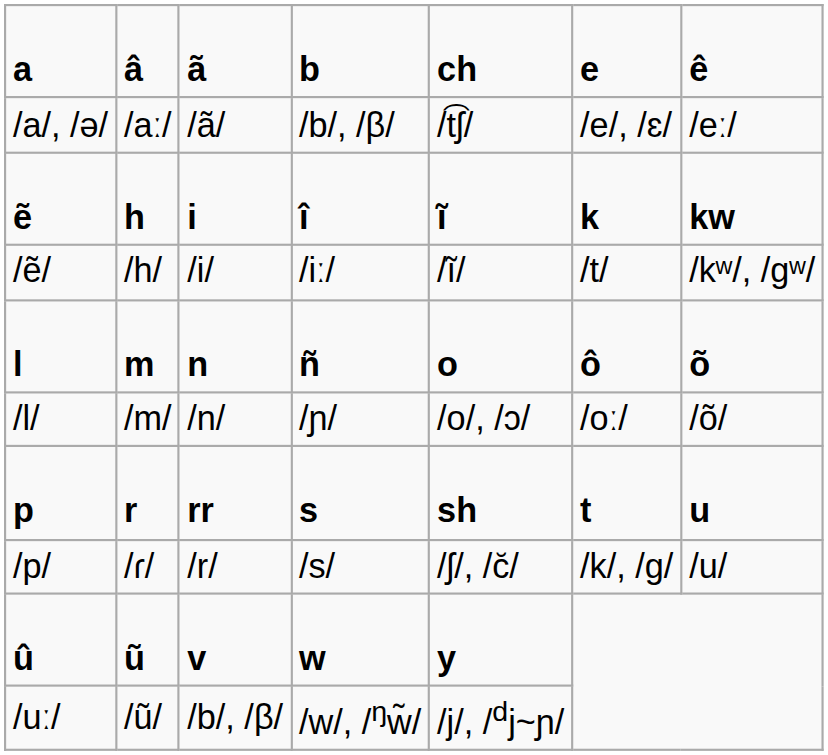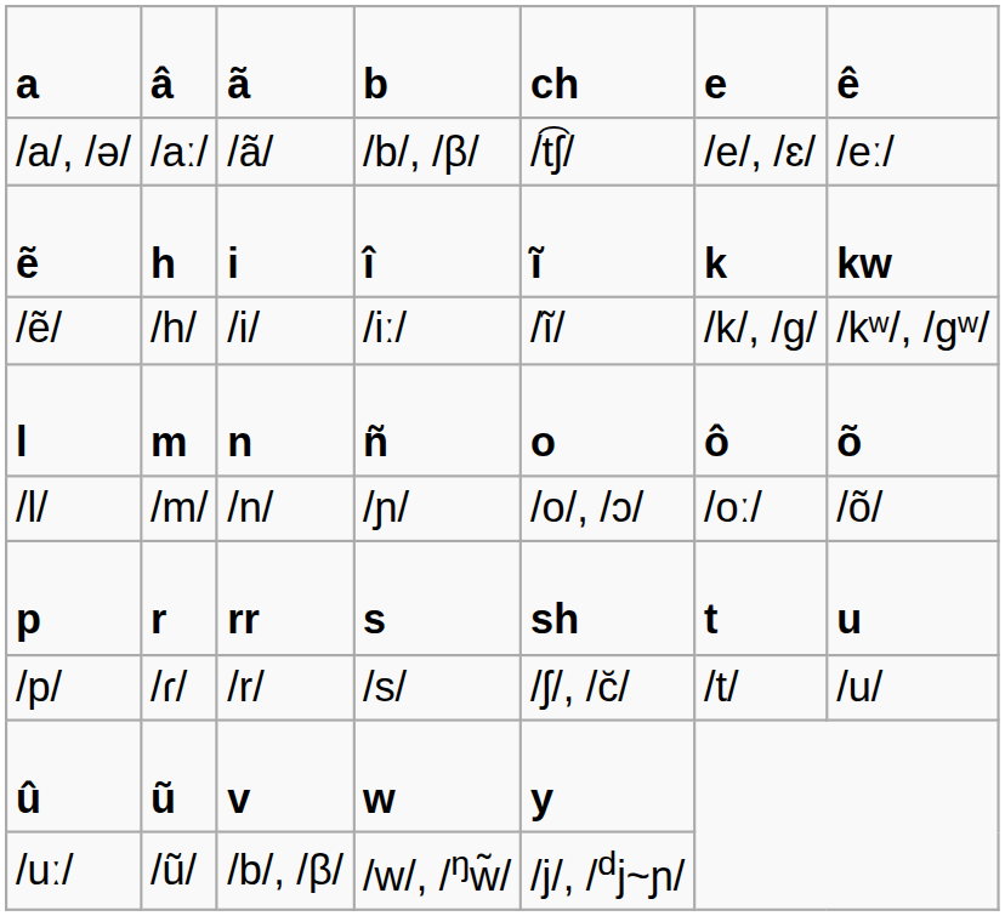/ẽ/ | column 6: /t/ -> /k/, /g/
/p/ | column 6: /k/, /g/ -> /t/
